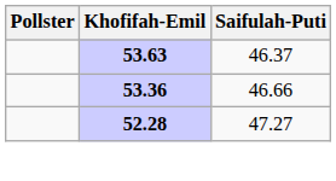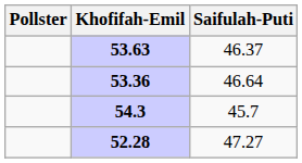53.36 | Saifulah-Puti: 46.66 -> 46.64
+ row: 54.3 | 45.7
